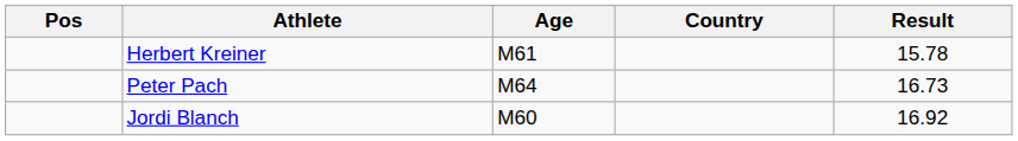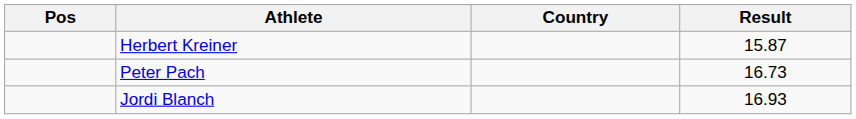- column: Age | M61 | M64 | M60
Herbert Kreiner | Result: 15.78 -> 15.87
Jordi Blanch | Result: 16.92 -> 16.93
